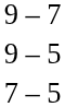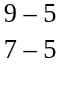- row: 9 – 7
